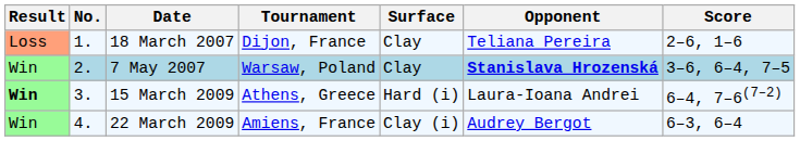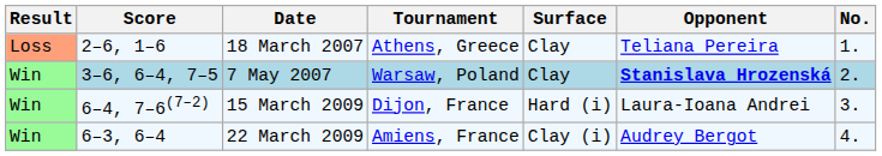columns swapped: No. <-> Score
18 March 2007 | Tournament: Dijon, France -> Athens, Greece
15 March 2009 | Result: bold -> normal
15 March 2009 | Tournament: Athens, Greece -> Dijon, France
